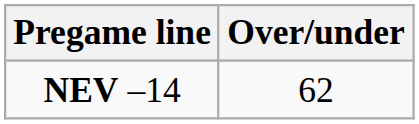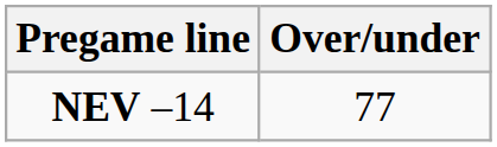NEV –14 | Over/under: 62 -> 77
